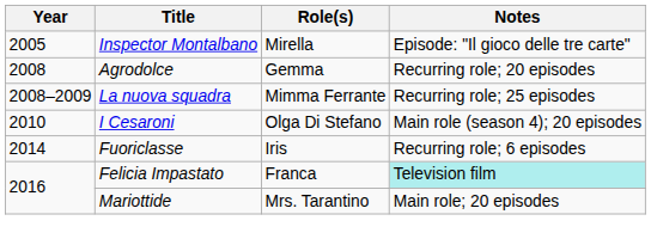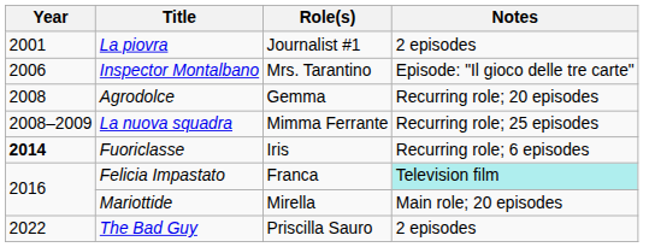+ row: 2001 | La piovra | Journalist #1 | 2 episodes
Inspector Montalbano | Year: 2005 -> 2006
Inspector Montalbano | Role(s): Mirella -> Mrs. Tarantino
- row: 2010 | I Cesaroni | Olga Di Stefano | Main role (season 4); 20 episodes
Fuoriclasse | Year: normal -> bold
Mariottide | Role(s): Mrs. Tarantino -> Mirella
+ row: 2022 | The Bad Guy | Priscilla Sauro | 2 episodes
